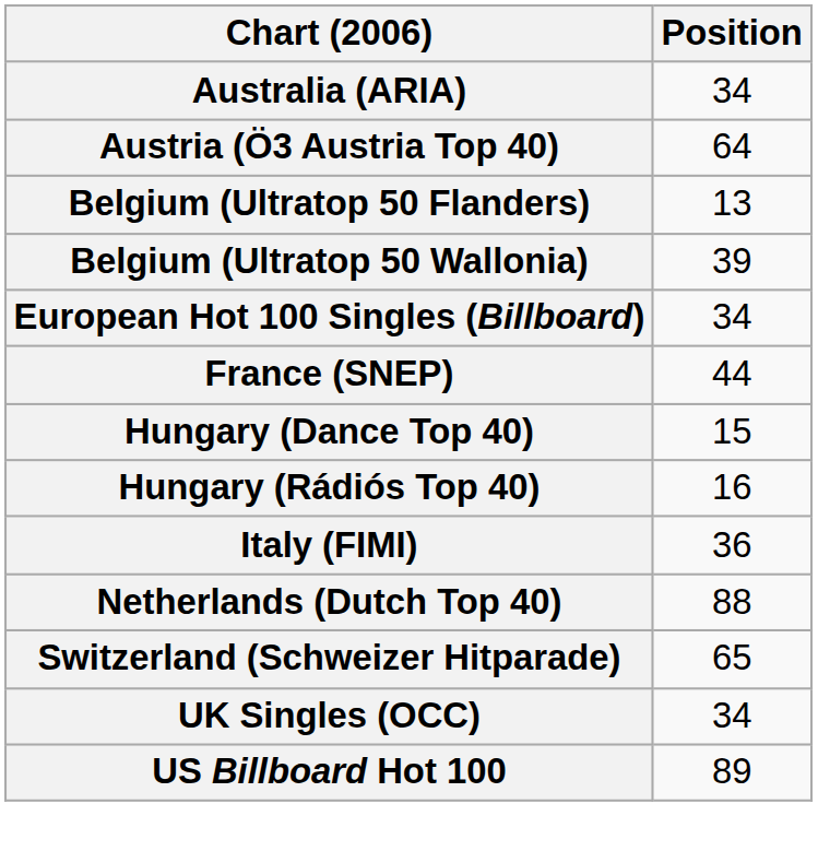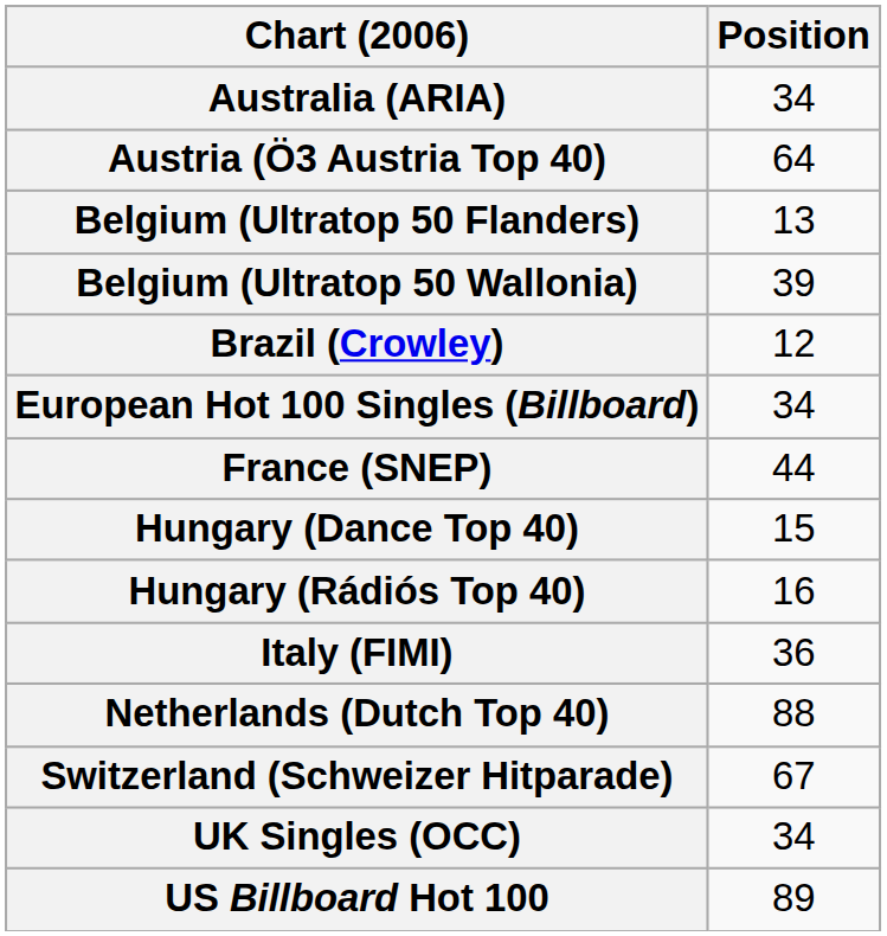+ row: Brazil (Crowley) | 12
Switzerland (Schweizer Hitparade) | Position: 65 -> 67
